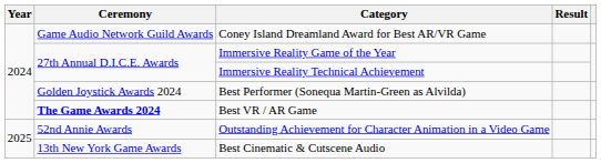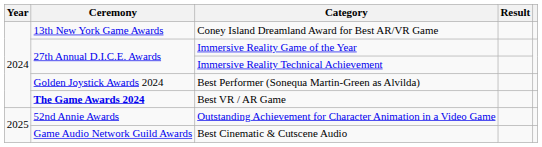Coney Island Dreamland Award for Best AR/VR Game | Ceremony: Game Audio Network Guild Awards -> 13th New York Game Awards
Best Cinematic & Cutscene Audio | Ceremony: 13th New York Game Awards -> Game Audio Network Guild Awards
